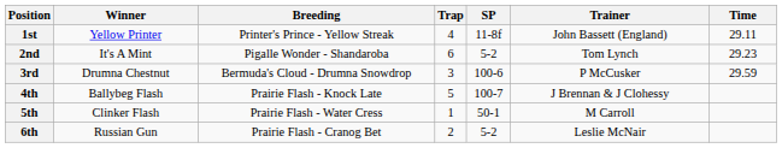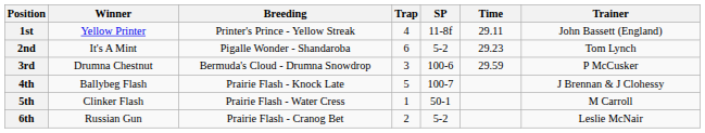columns swapped: Time <-> Trainer
